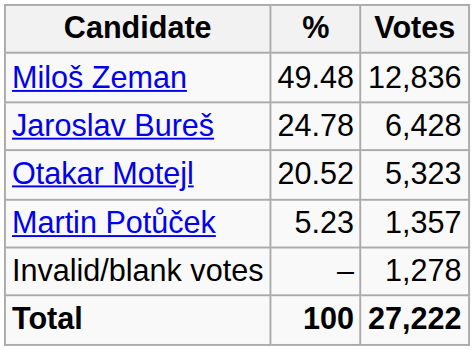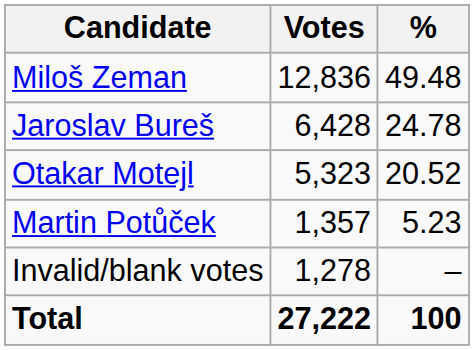columns swapped: Votes <-> %
